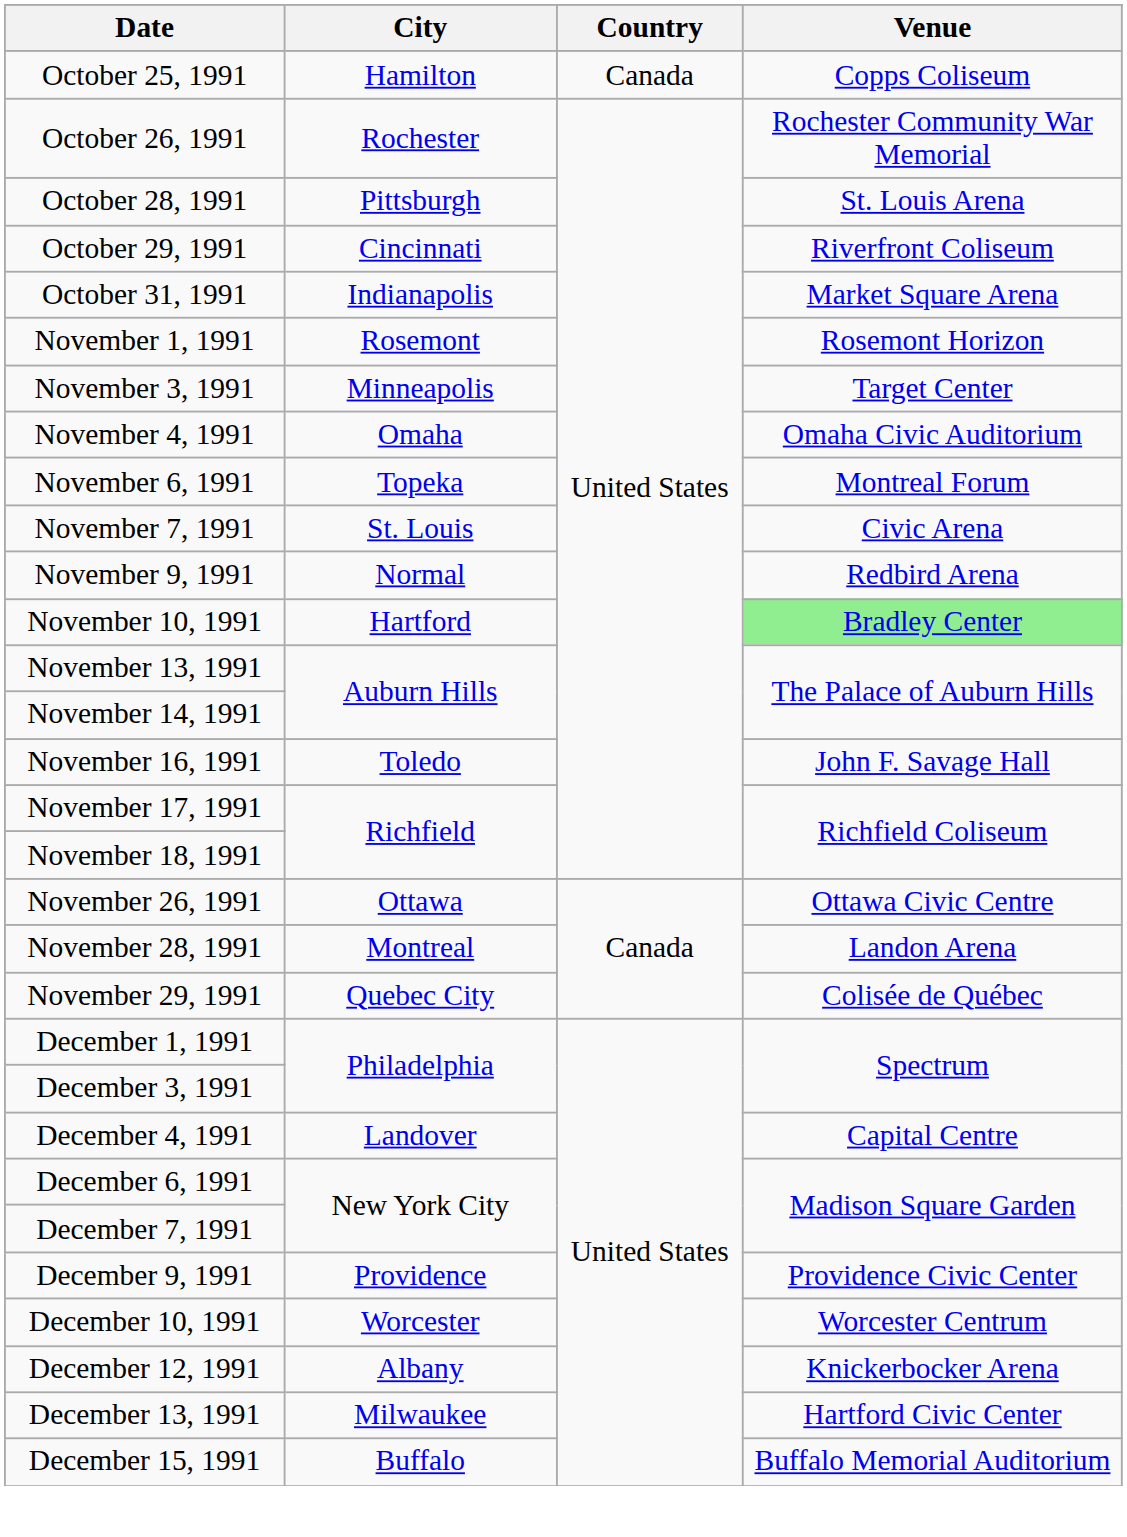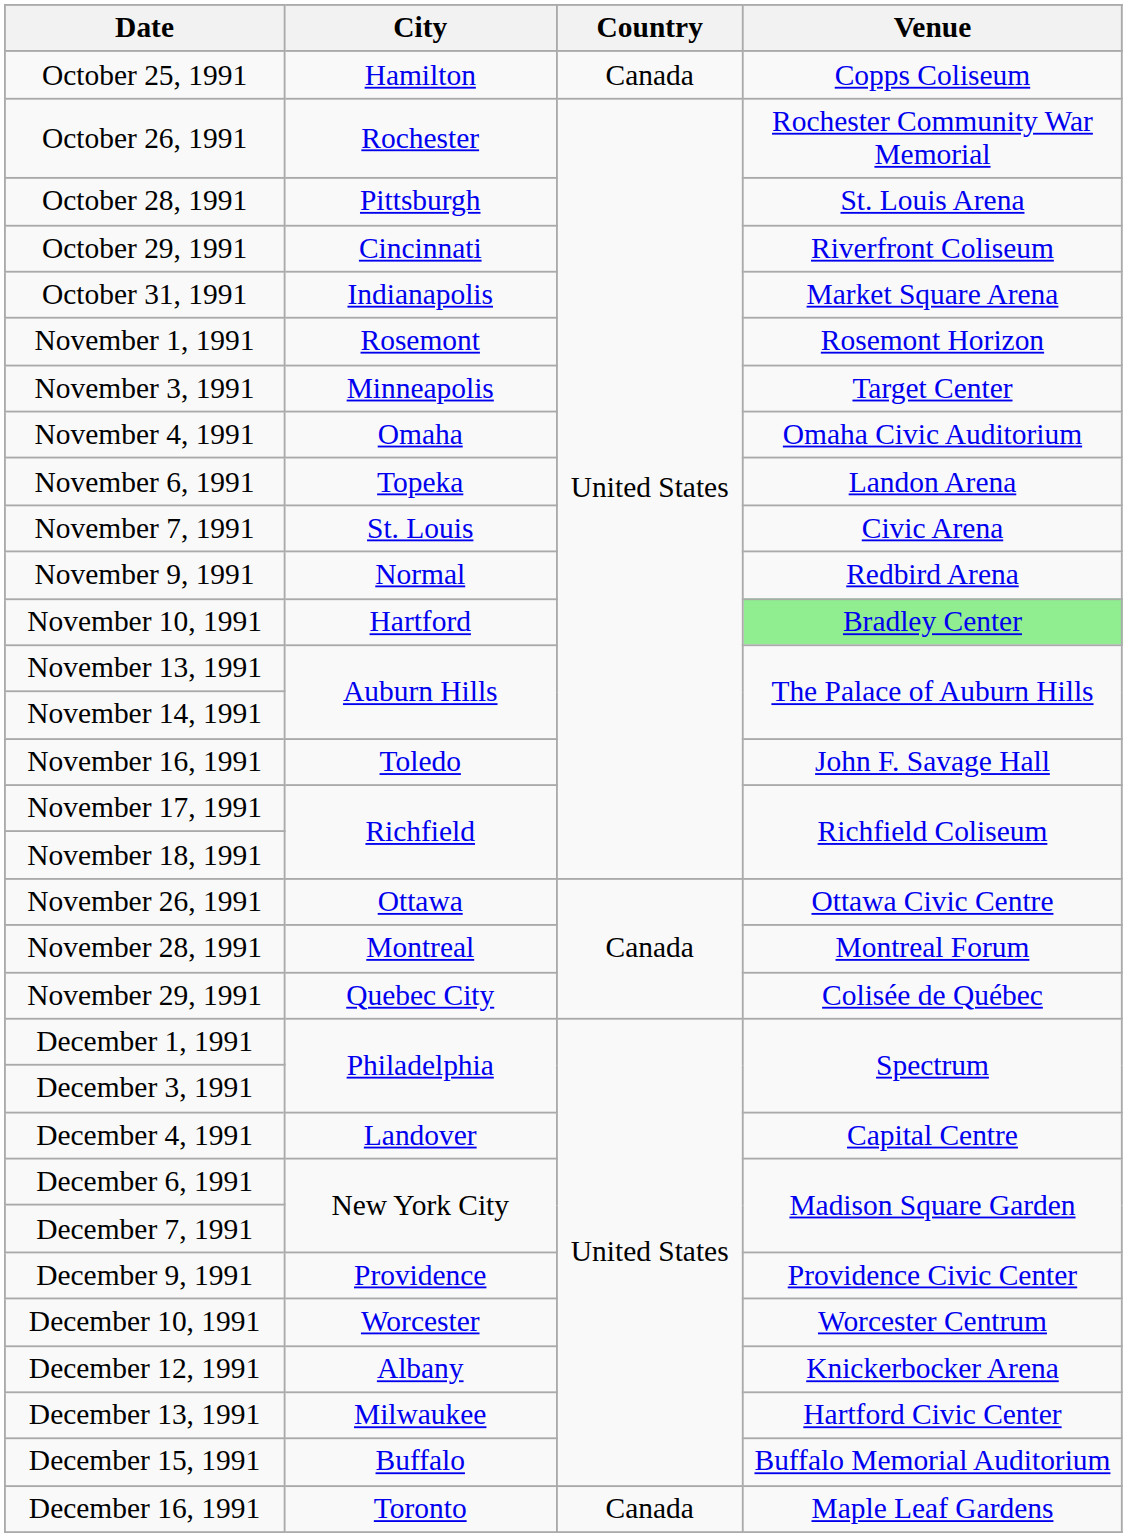November 6, 1991 | Venue: Montreal Forum -> Landon Arena
November 28, 1991 | Venue: Landon Arena -> Montreal Forum
+ row: December 16, 1991 | Toronto | Canada | Maple Leaf Gardens
